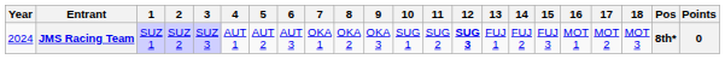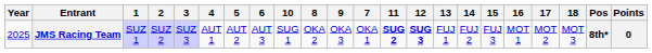columns swapped: 7 <-> 10
JMS Racing Team | Year: 2024 -> 2025
JMS Racing Team | 11: normal -> bold
